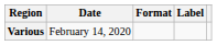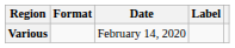columns swapped: Date <-> Format
